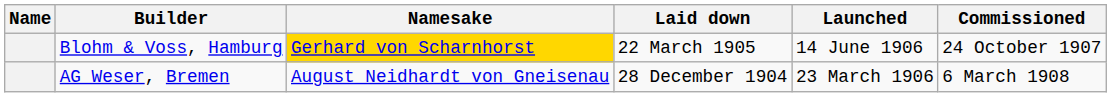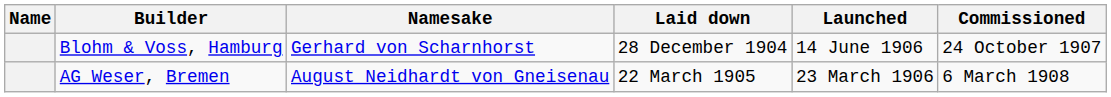Blohm & Voss, Hamburg | Namesake: gold background -> no background
Blohm & Voss, Hamburg | Laid down: 22 March 1905 -> 28 December 1904
AG Weser, Bremen | Laid down: 28 December 1904 -> 22 March 1905
